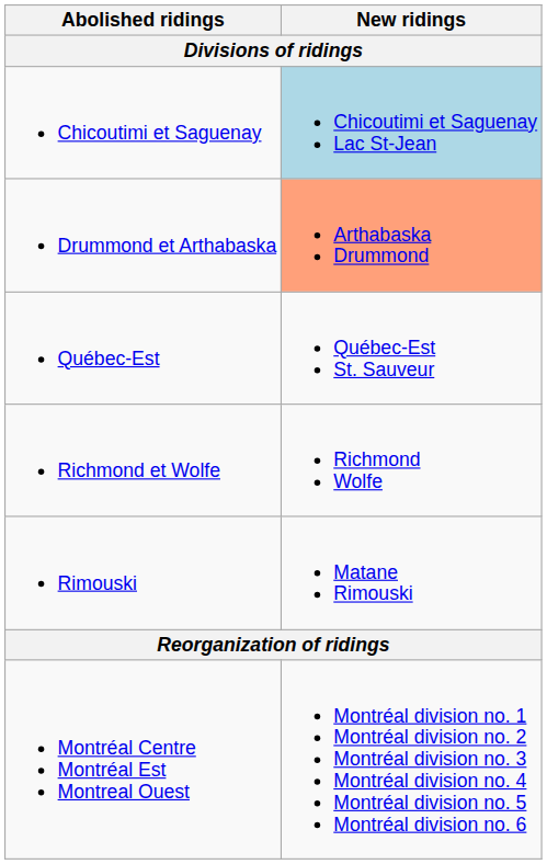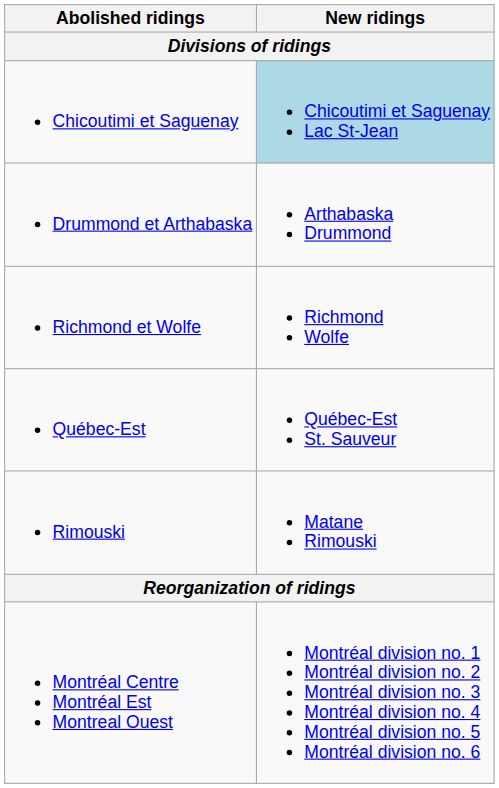Drummond et Arthabaska | New ridings: lightsalmon background -> no background
rows swapped: Québec-Est <-> Richmond et Wolfe
